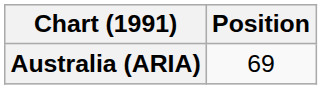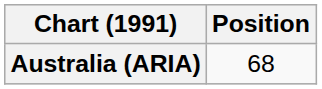Australia (ARIA) | Position: 69 -> 68
